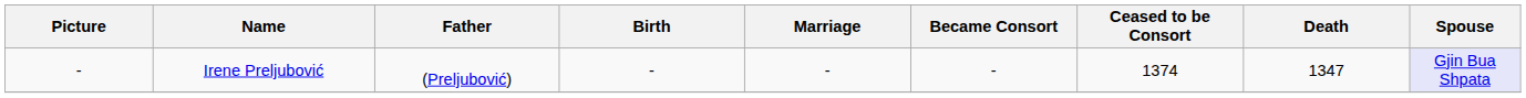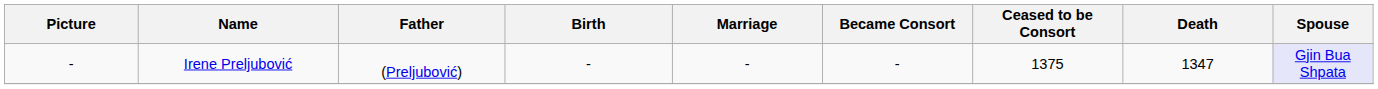Irene Preljubović | Ceased to be Consort: 1374 -> 1375
